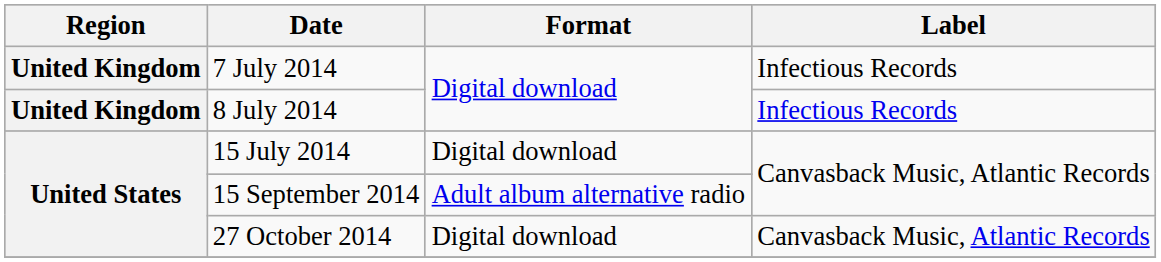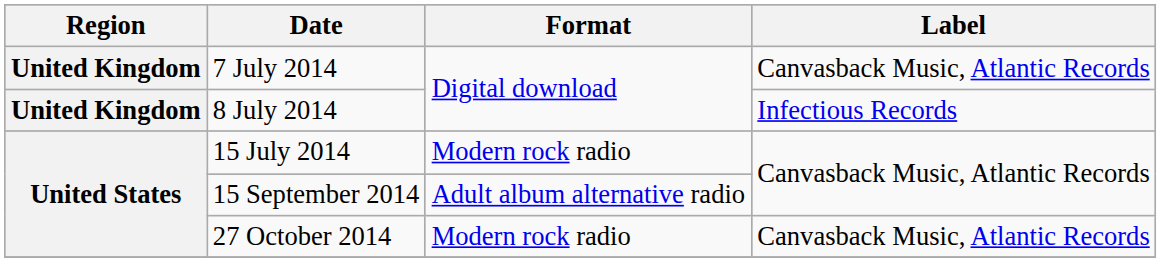7 July 2014 | Label: Infectious Records -> Canvasback Music, Atlantic Records
15 July 2014 | Format: Digital download -> Modern rock radio
27 October 2014 | Format: Digital download -> Modern rock radio
